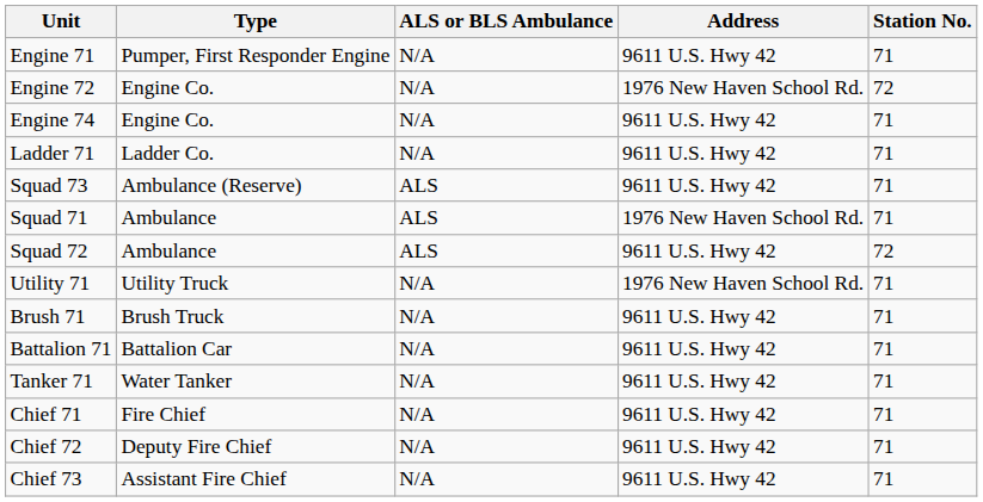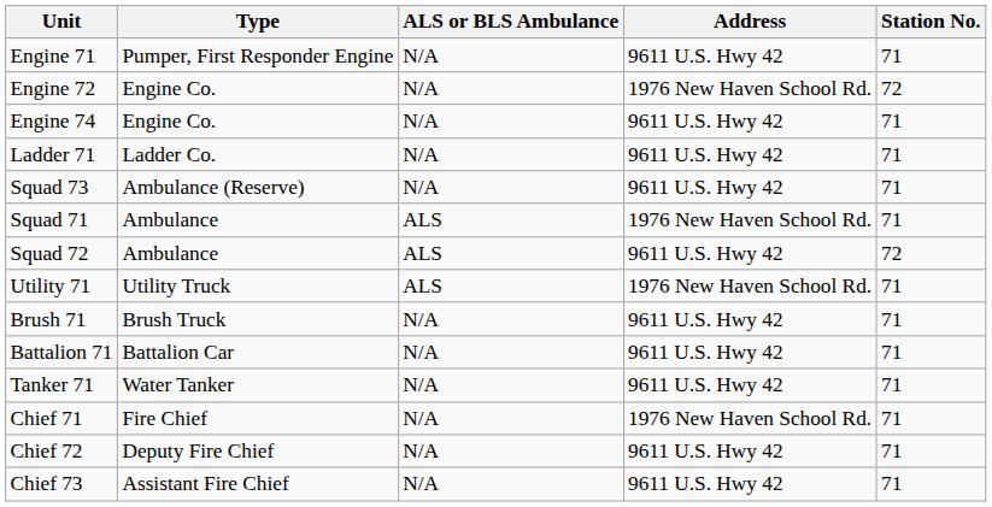Squad 73 | ALS or BLS Ambulance: ALS -> N/A
Utility 71 | ALS or BLS Ambulance: N/A -> ALS
Chief 71 | Address: 9611 U.S. Hwy 42 -> 1976 New Haven School Rd.
